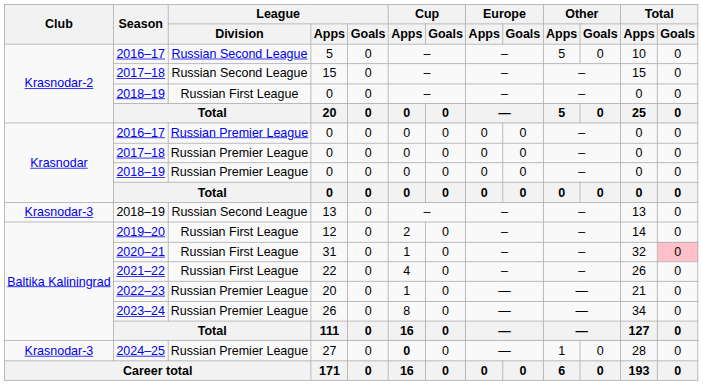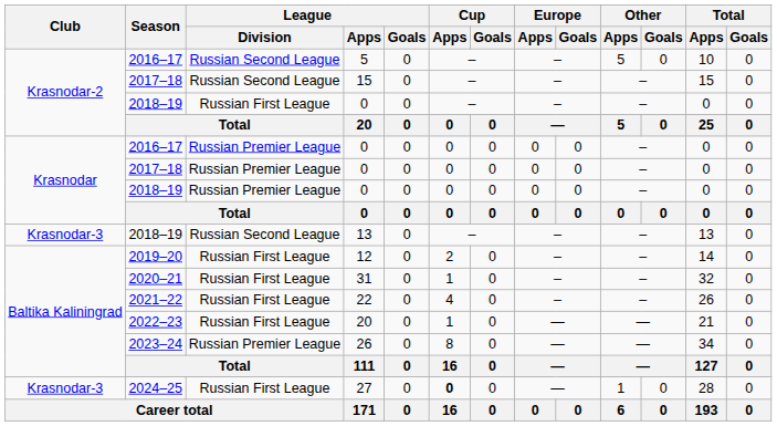31 | Total / Goals: pink background -> no background
2022–23 / 20 | League / Division: Russian Premier League -> Russian First League
27 | League / Division: Russian Premier League -> Russian First League
